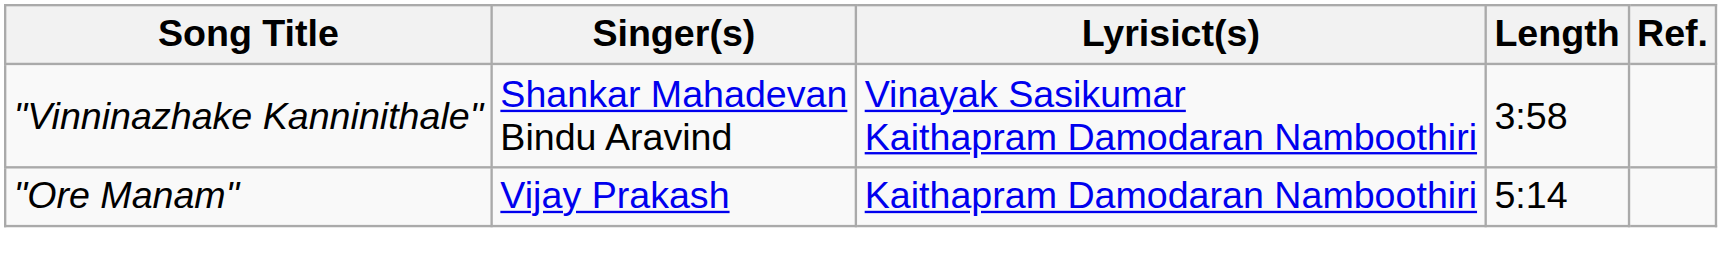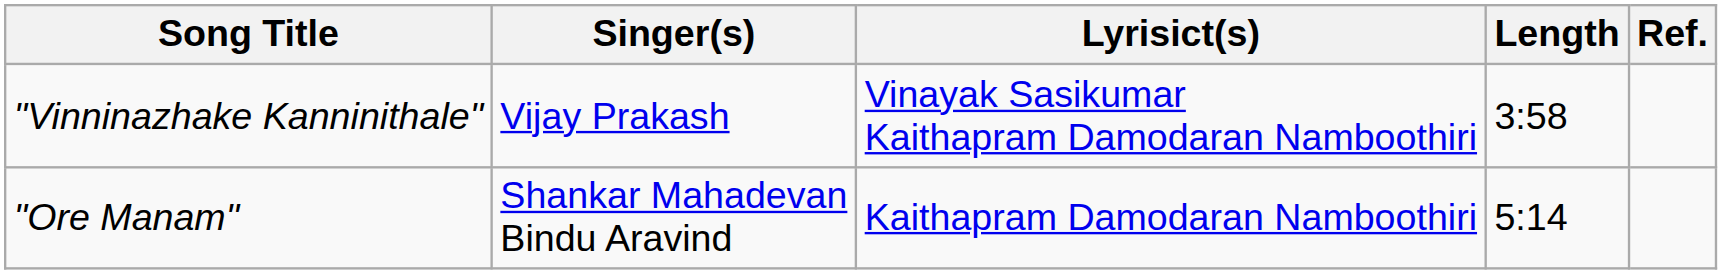"Vinninazhake Kanninithale" | Singer(s): Shankar Mahadevan Bindu Aravind -> Vijay Prakash
"Ore Manam" | Singer(s): Vijay Prakash -> Shankar Mahadevan Bindu Aravind
